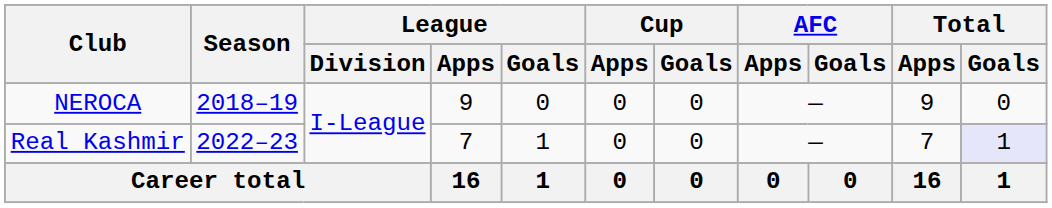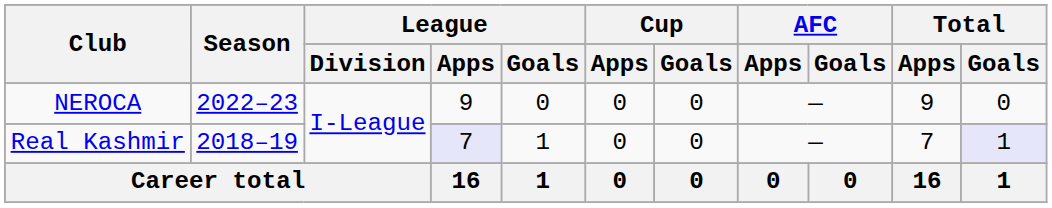NEROCA | Season: 2018–19 -> 2022–23
Real Kashmir | Season: 2022–23 -> 2018–19
Real Kashmir | League / Apps: no background -> lavender background
